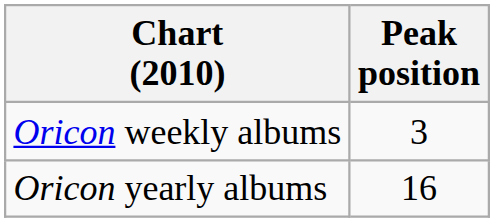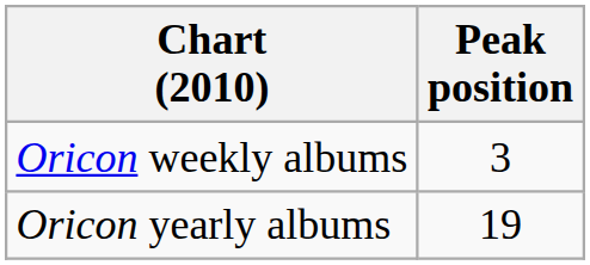Oricon yearly albums | Peak position: 16 -> 19
